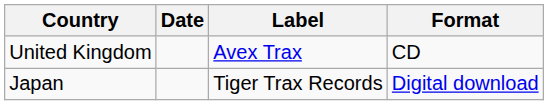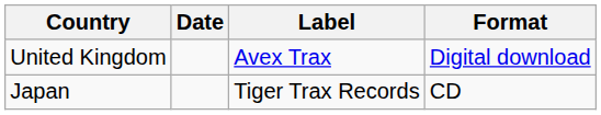United Kingdom | Format: CD -> Digital download
Japan | Format: Digital download -> CD
